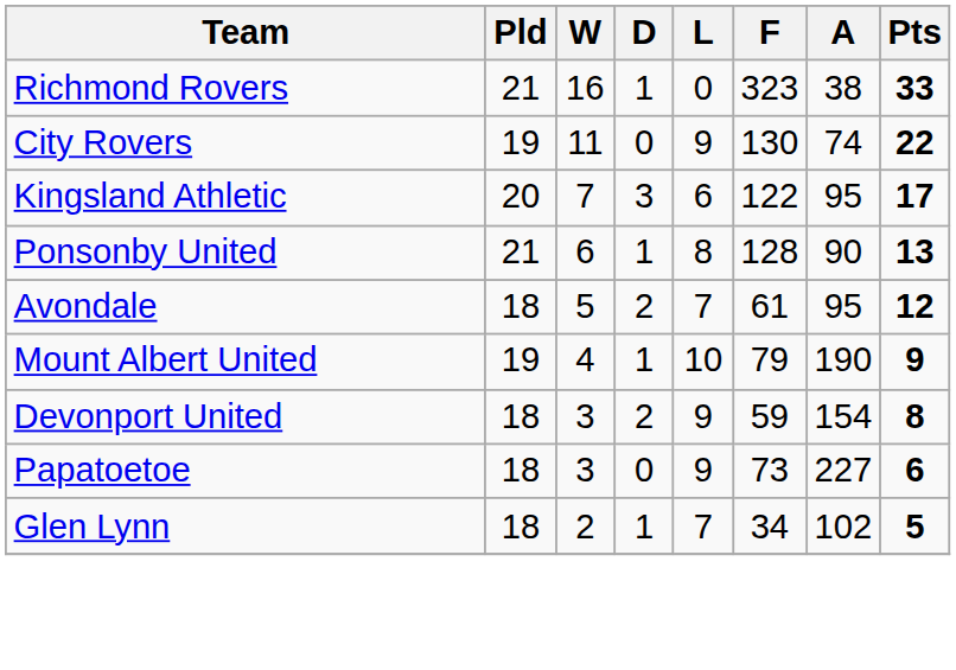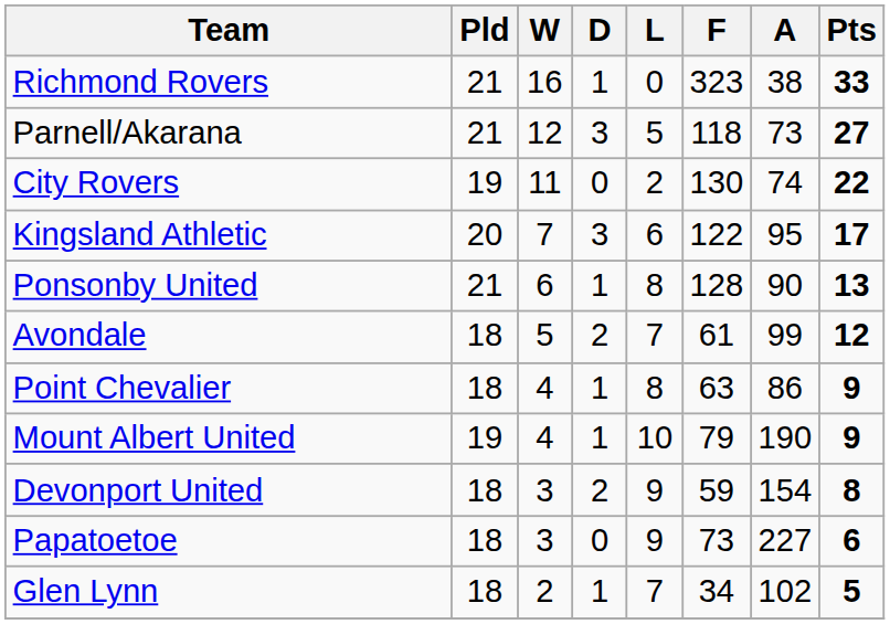+ row: Parnell/Akarana | 21 | 12 | 3 | 5 | 118 | 73 | 27
City Rovers | L: 9 -> 2
Avondale | A: 95 -> 99
+ row: Point Chevalier | 18 | 4 | 1 | 8 | 63 | 86 | 9
